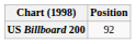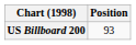US Billboard 200 | Position: 92 -> 93
